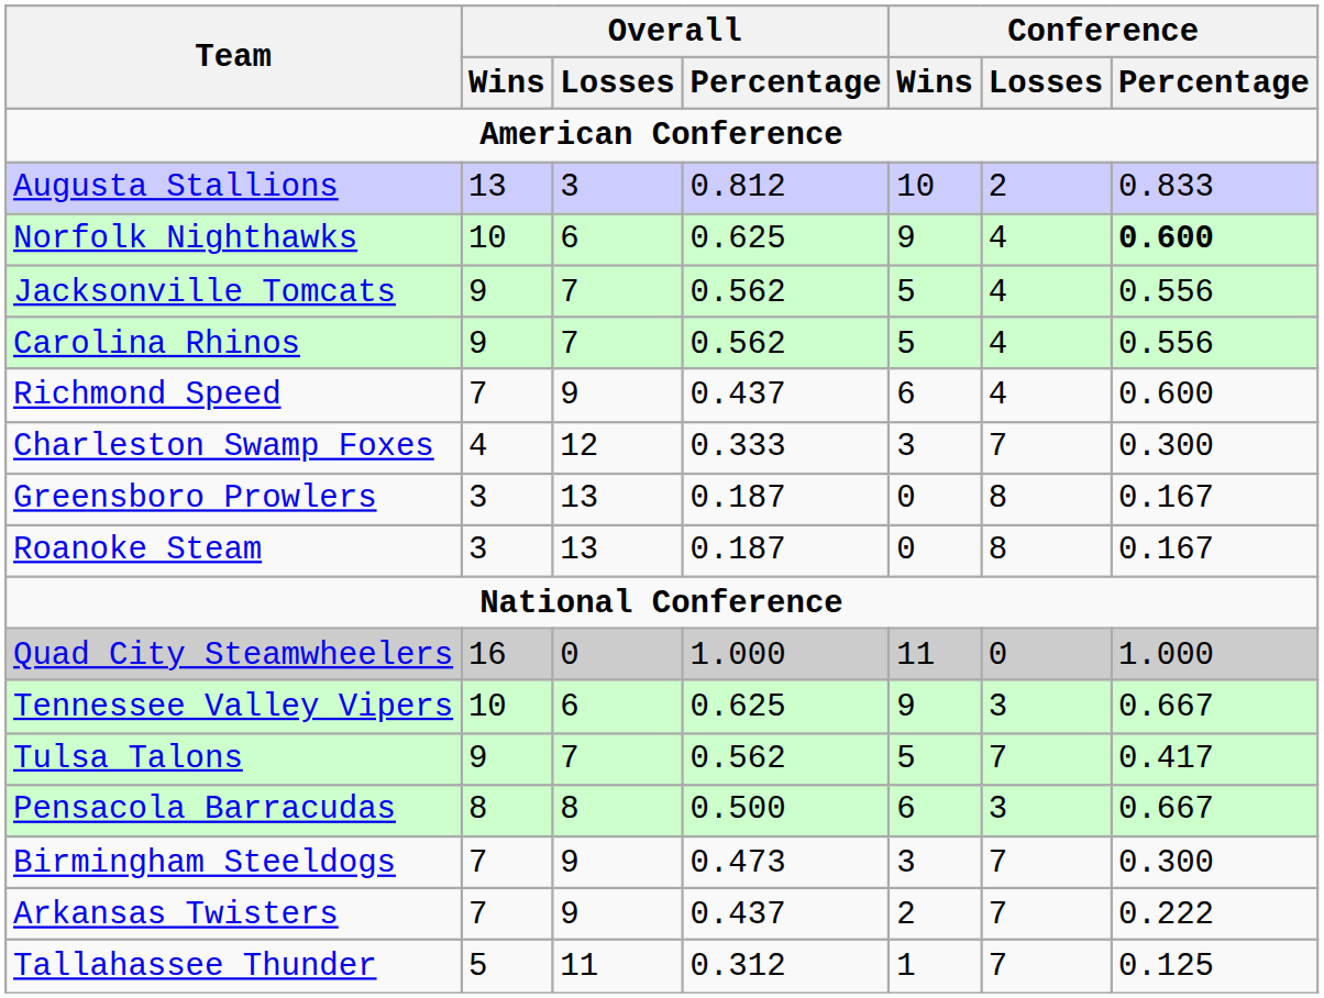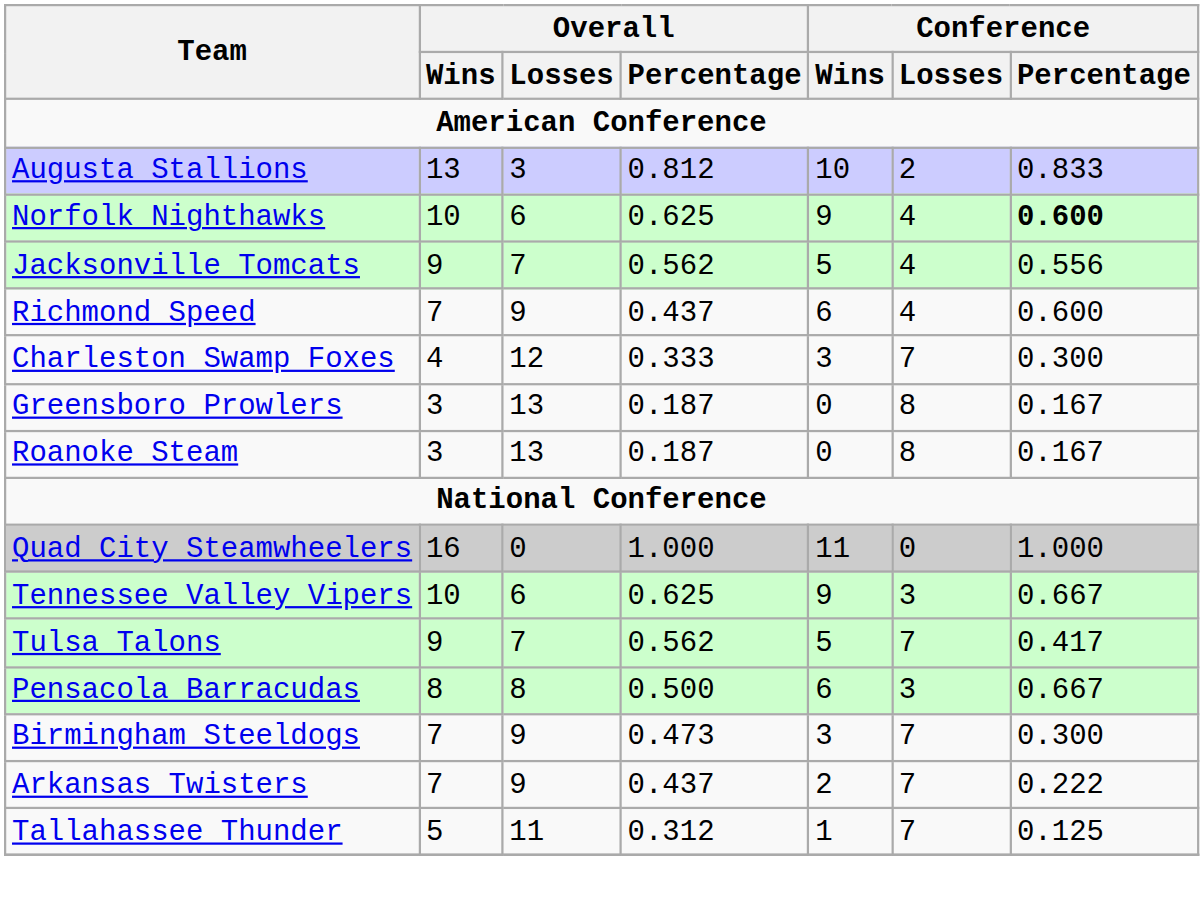- row: Carolina Rhinos | 9 | 7 | 0.562 | 5 | 4 | 0.556
